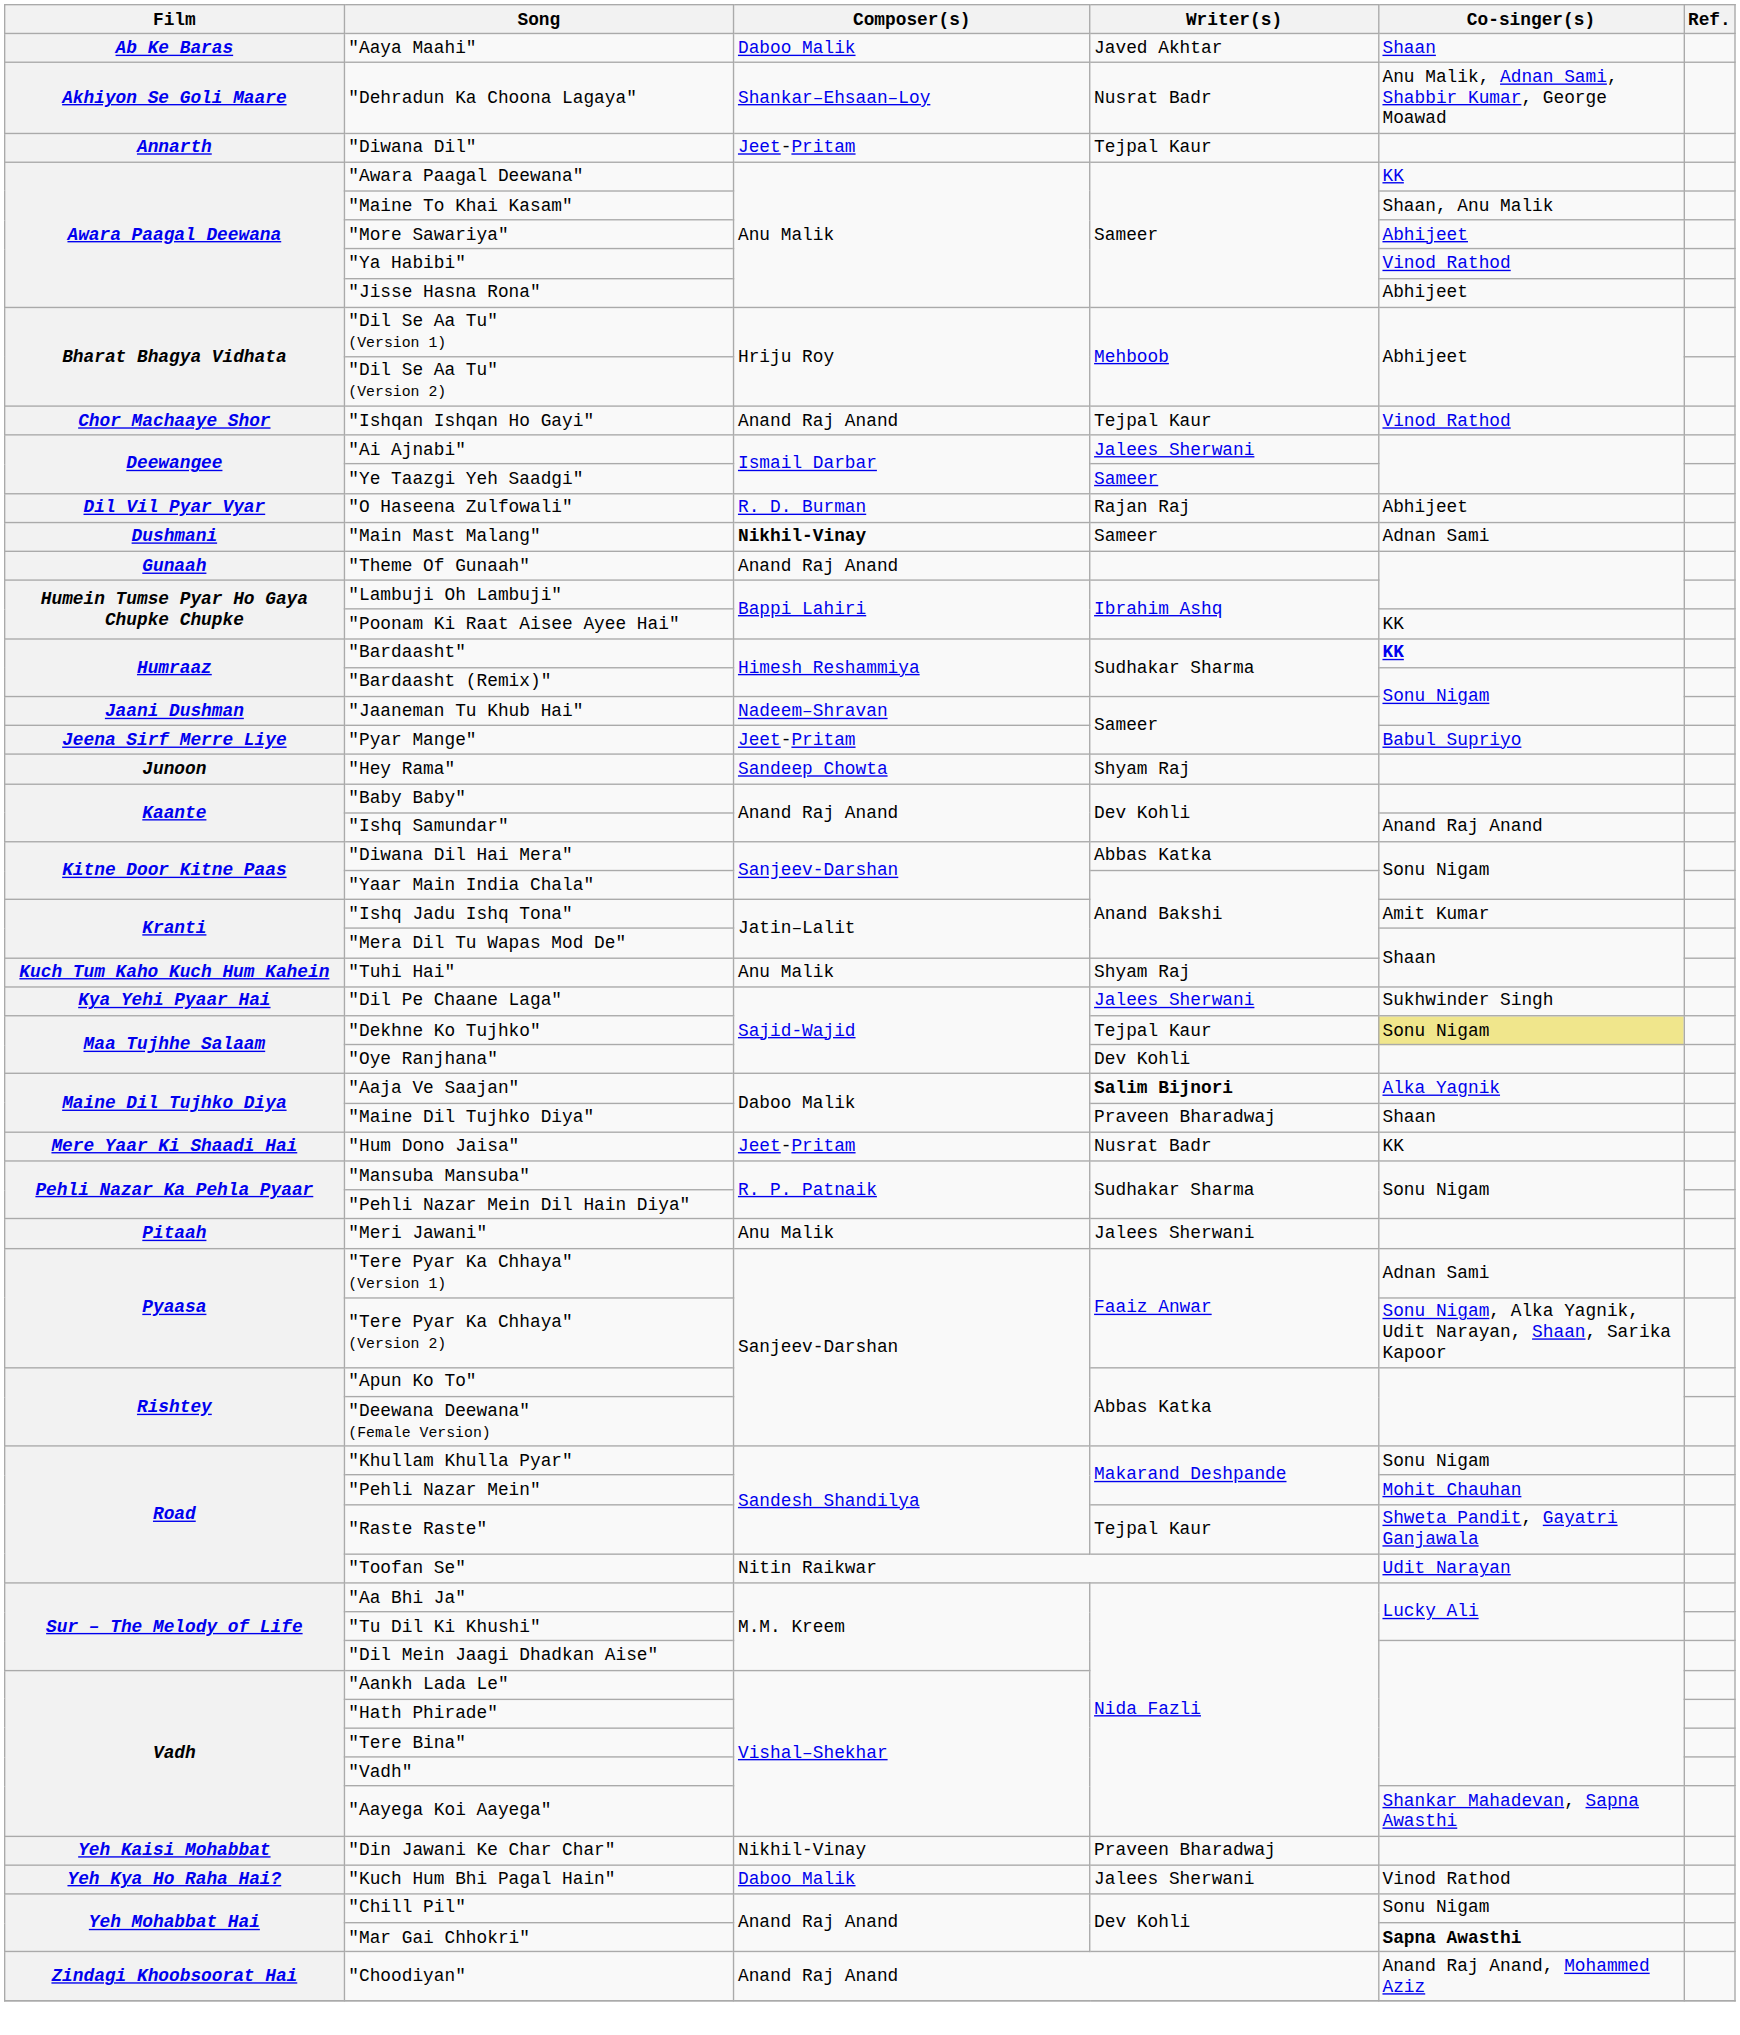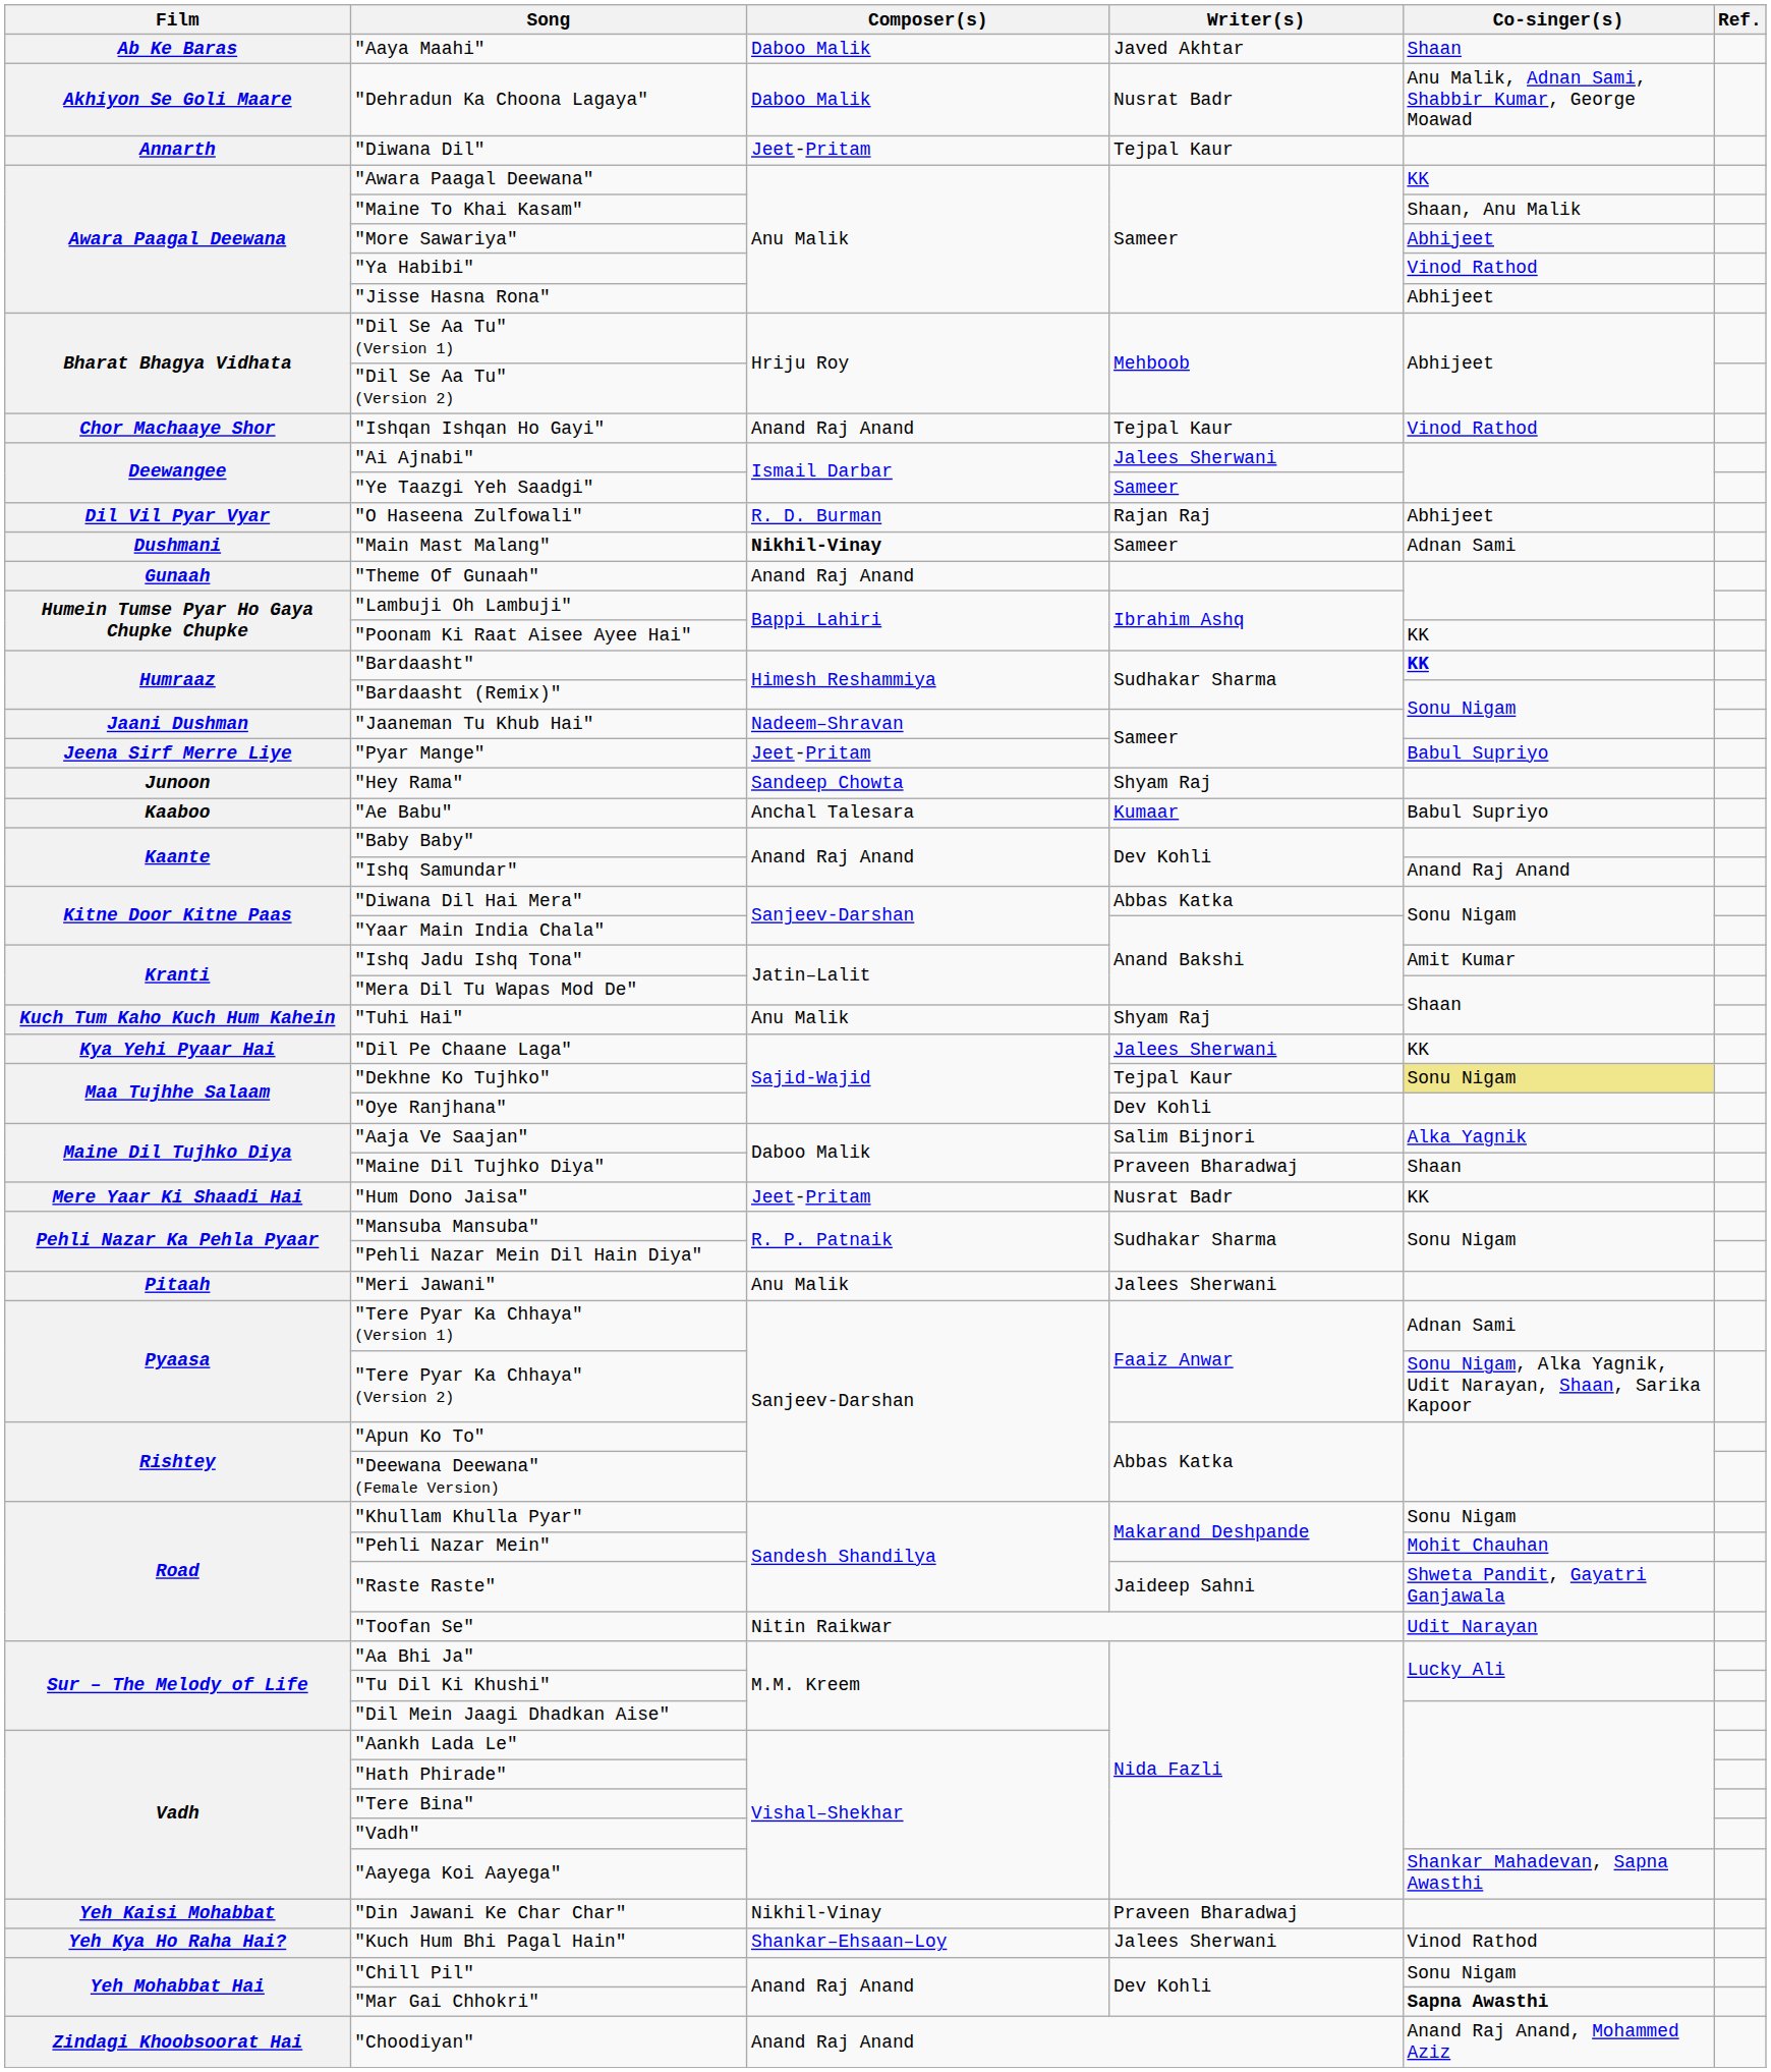"Dehradun Ka Choona Lagaya" | Composer(s): Shankar–Ehsaan–Loy -> Daboo Malik
+ row: Kaaboo | "Ae Babu" | Anchal Talesara | Kumaar | Babul Supriyo
"Dil Pe Chaane Laga" | Co-singer(s): Sukhwinder Singh -> KK
"Aaja Ve Saajan" | Writer(s): bold -> normal
"Raste Raste" | Writer(s): Tejpal Kaur -> Jaideep Sahni
"Kuch Hum Bhi Pagal Hain" | Composer(s): Daboo Malik -> Shankar–Ehsaan–Loy
